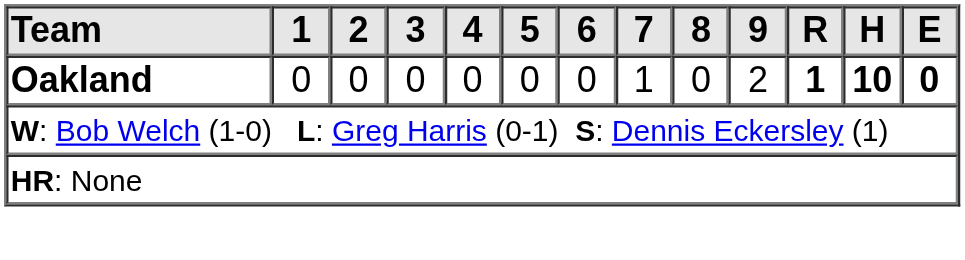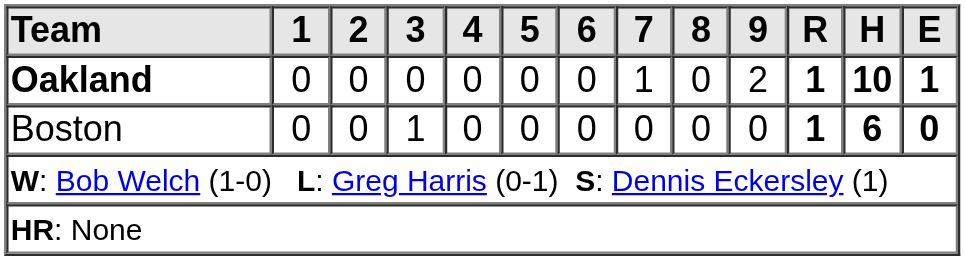Oakland | E: 0 -> 1
+ row: Boston | 0 | 0 | 1 | 0 | 0 | 0 | 0 | 0 | 0 | 1 | 6 | 0
